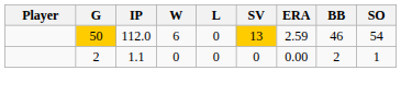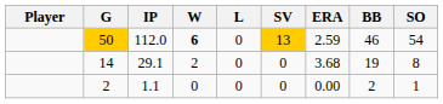50 | W: normal -> bold
+ row: 14 | 29.1 | 2 | 0 | 0 | 3.68 | 19 | 8
